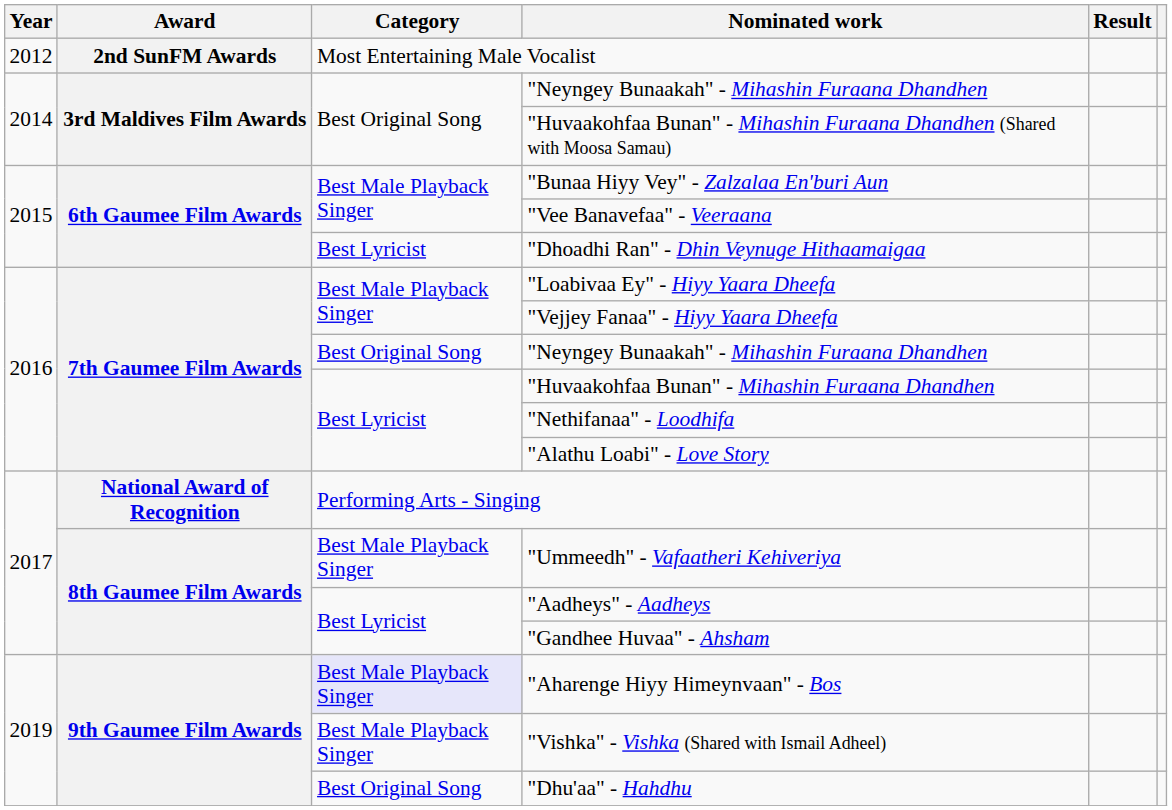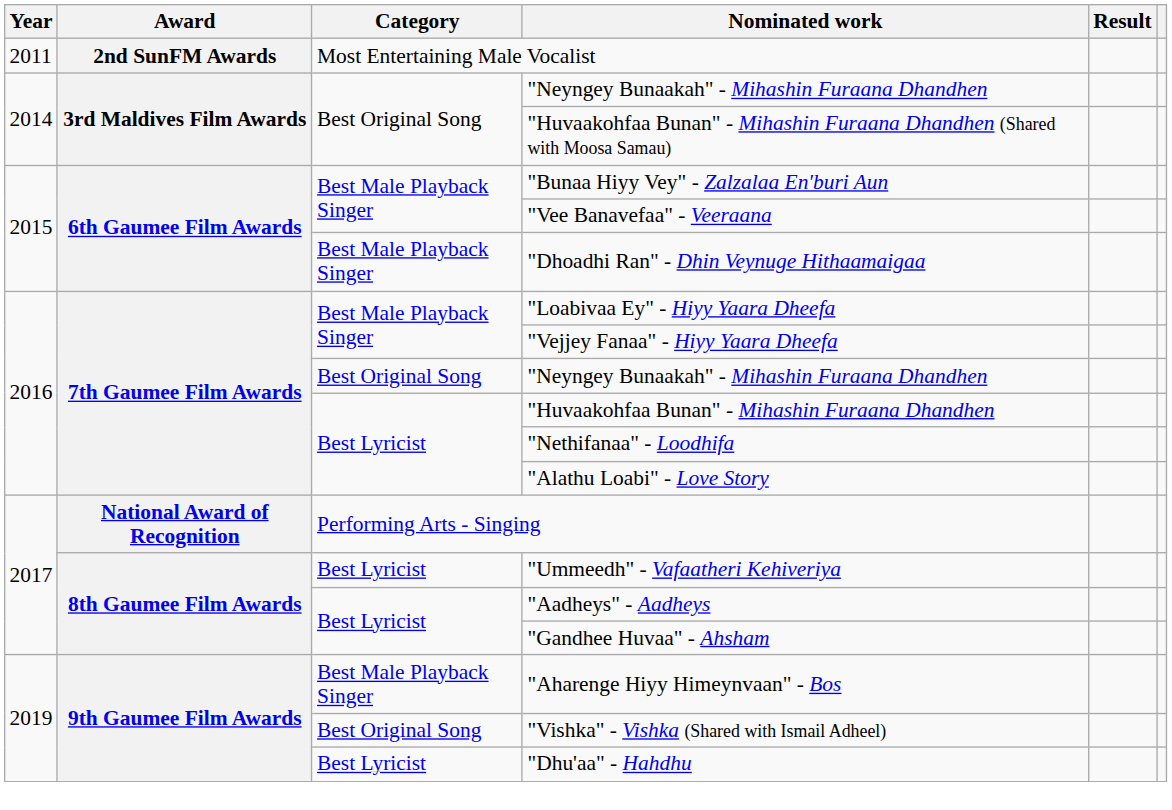Most Entertaining Male Vocalist | Year: 2012 -> 2011
"Dhoadhi Ran" - Dhin Veynuge Hithaamaigaa | Category: Best Lyricist -> Best Male Playback Singer
"Ummeedh" - Vafaatheri Kehiveriya | Category: Best Male Playback Singer -> Best Lyricist
"Aharenge Hiyy Himeynvaan" - Bos | Category: lavender background -> no background
"Vishka" - Vishka (Shared with Ismail Adheel) | Category: Best Male Playback Singer -> Best Original Song
"Dhu'aa" - Hahdhu | Category: Best Original Song -> Best Lyricist
